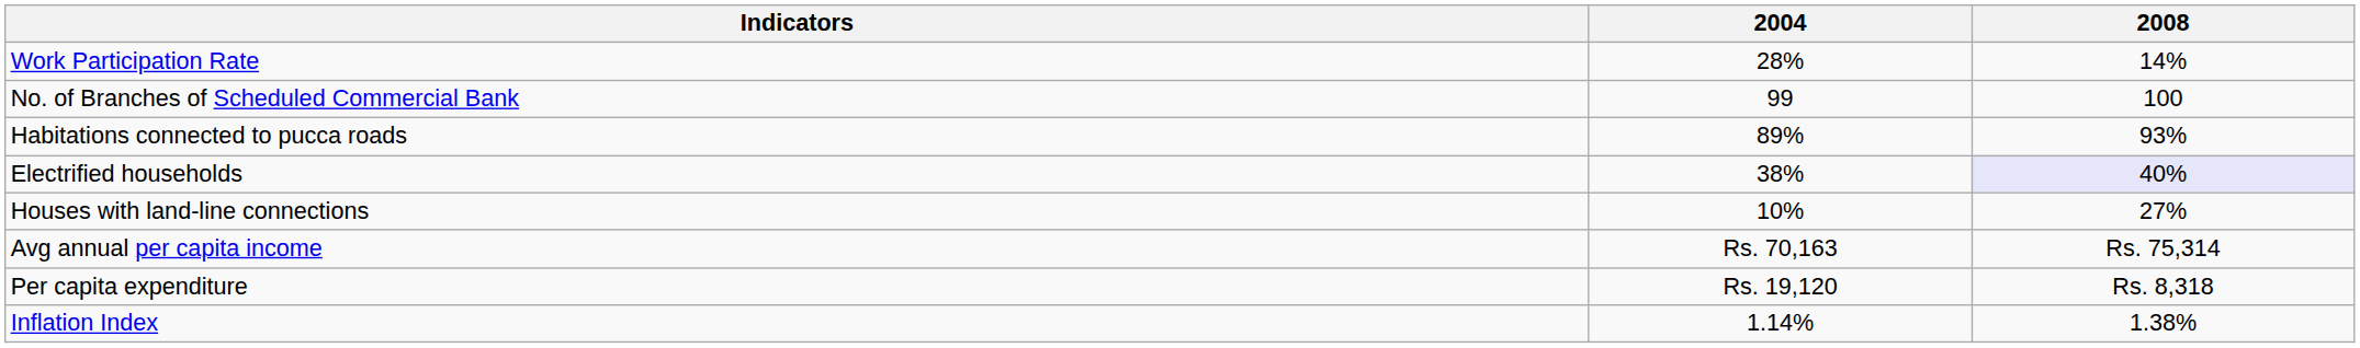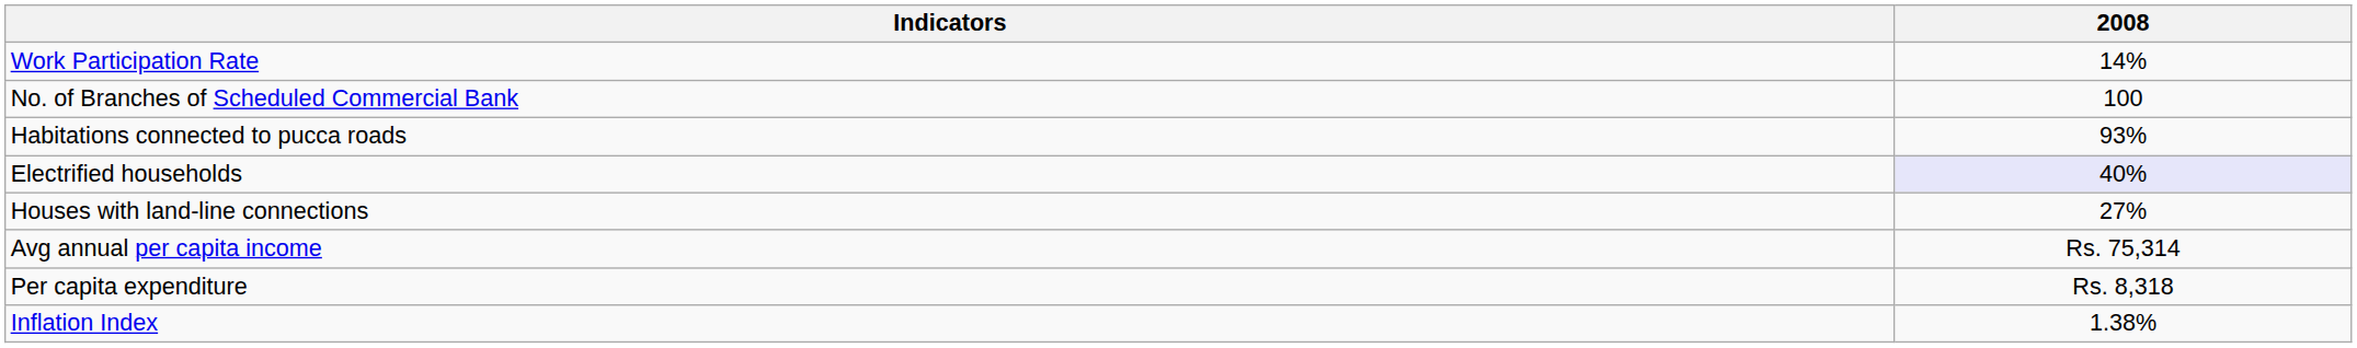- column: 2004 | 28% | 99 | 89% | 38% | 10% | Rs. 70,163 | Rs. 19,120 | 1.14%
